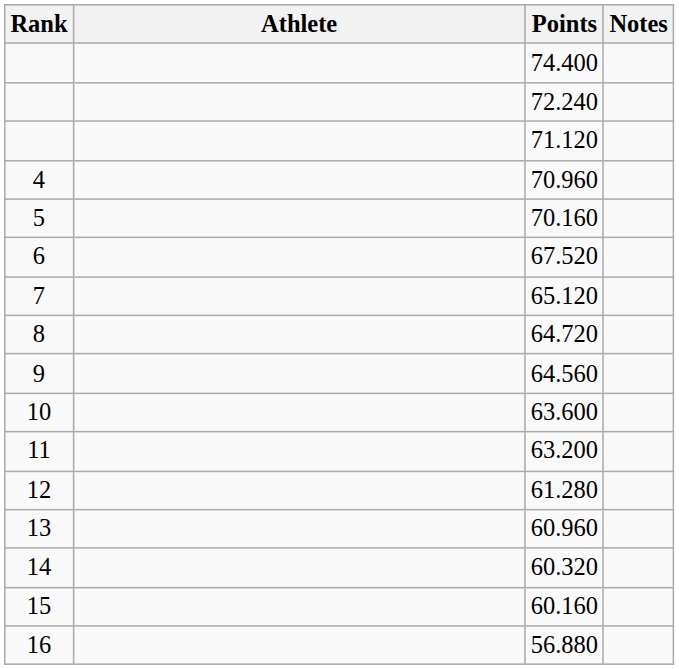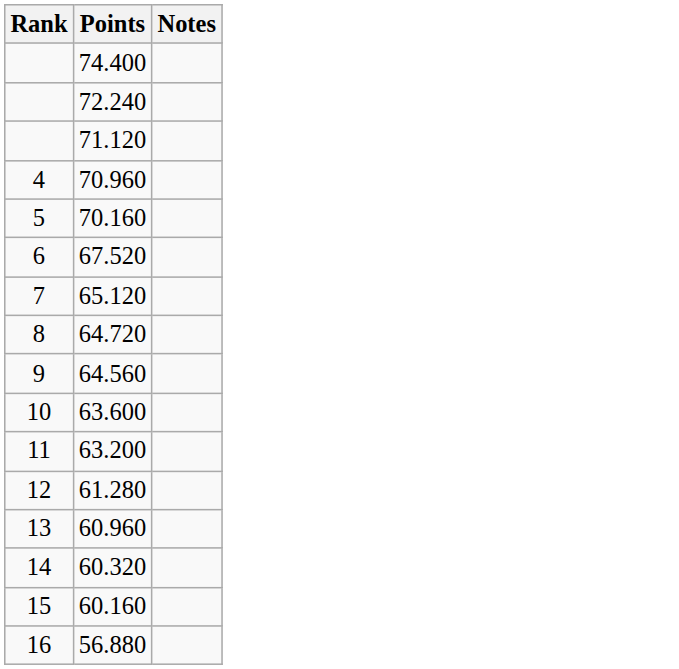- column: Athlete
